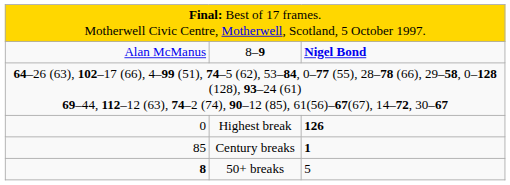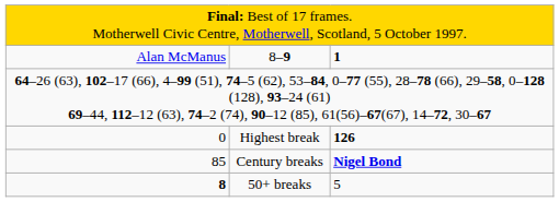8–9 | column 3: Nigel Bond -> 1
Century breaks | column 3: 1 -> Nigel Bond
